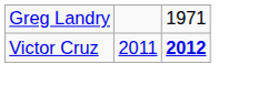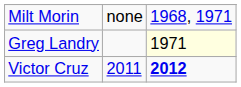+ row: Milt Morin | none | 1968, 1971
Greg Landry | column 3: no background -> lightyellow background
